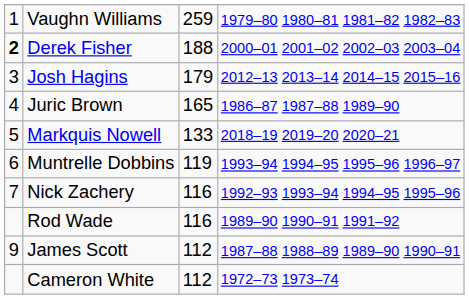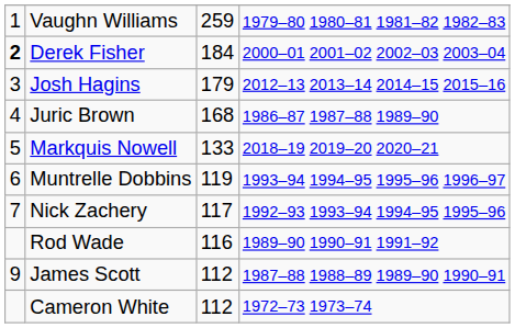Derek Fisher | column 3: 188 -> 184
Juric Brown | column 3: 165 -> 168
Nick Zachery | column 3: 116 -> 117
